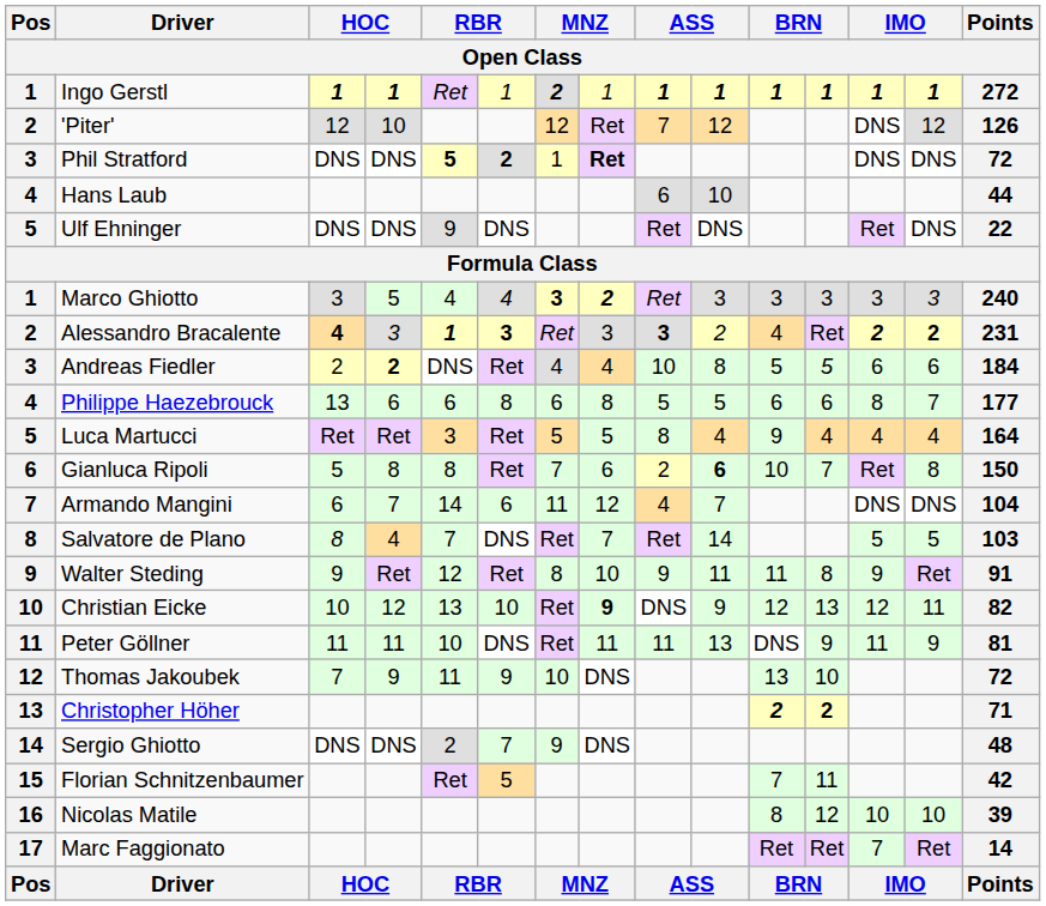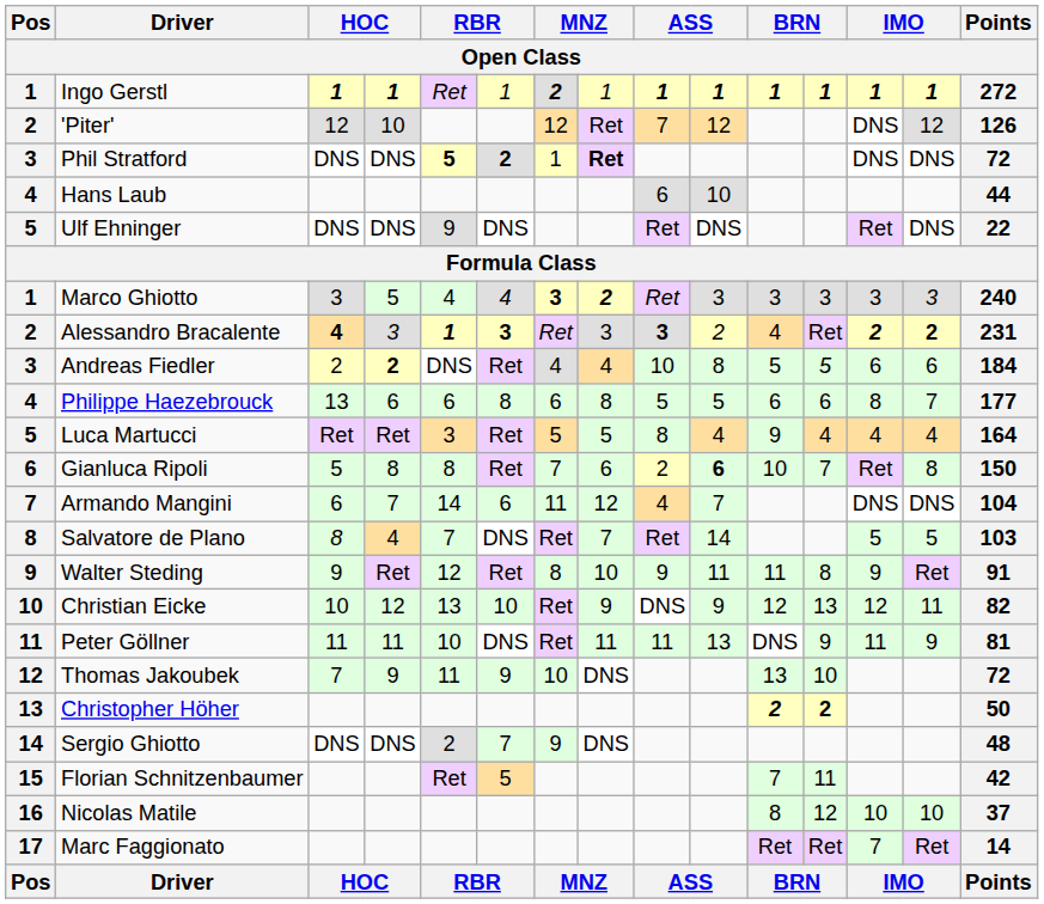Christian Eicke | column 8: bold -> normal
Christopher Höher | Points: 71 -> 50
Nicolas Matile | Points: 39 -> 37
